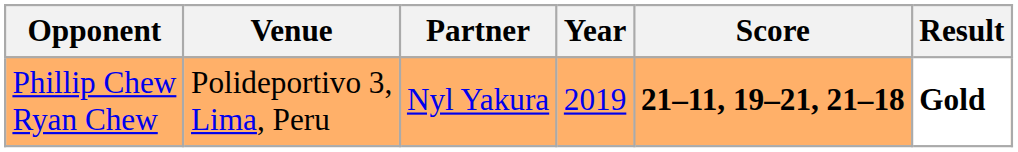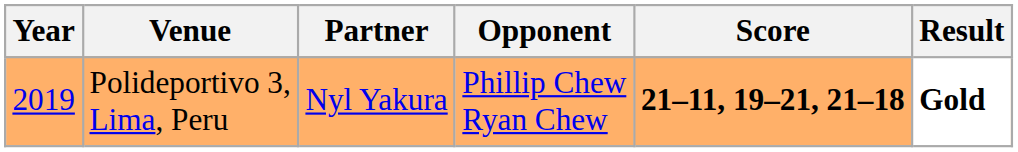columns swapped: Year <-> Opponent
